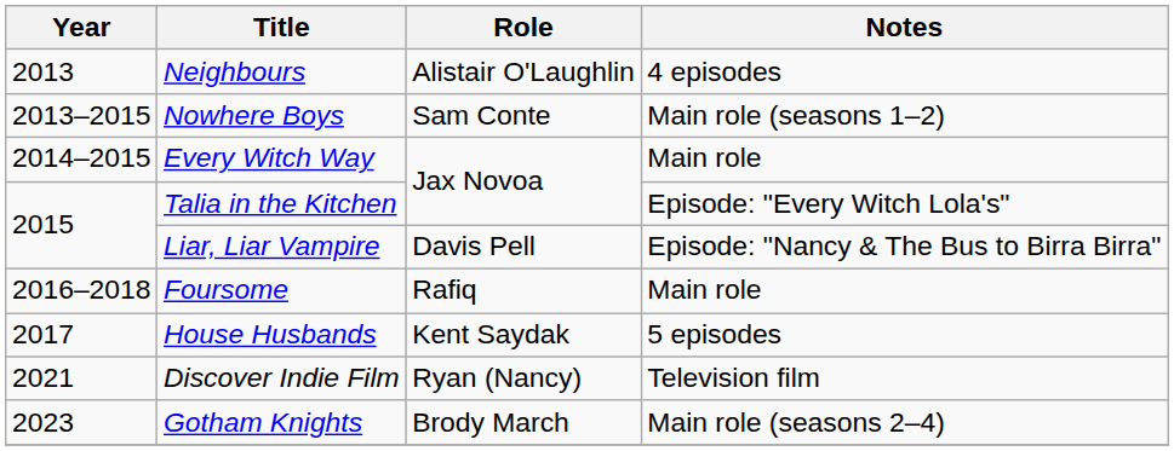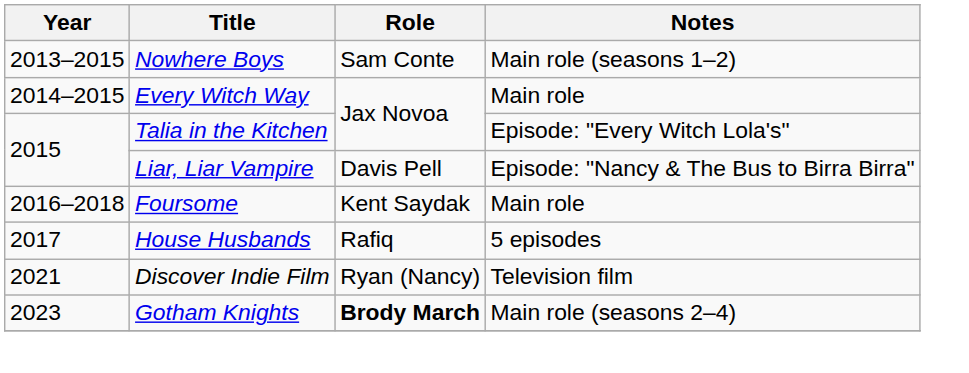- row: 2013 | Neighbours | Alistair O'Laughlin | 4 episodes
Foursome | Role: Rafiq -> Kent Saydak
House Husbands | Role: Kent Saydak -> Rafiq
Gotham Knights | Role: normal -> bold
